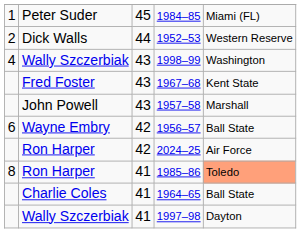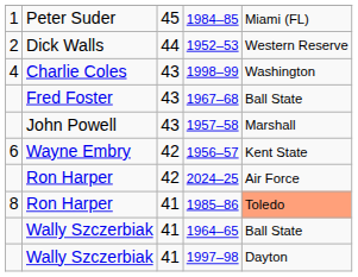1998–99 | column 2: Wally Szczerbiak -> Charlie Coles
1967–68 | column 5: Kent State -> Ball State
1956–57 | column 5: Ball State -> Kent State
1964–65 | column 2: Charlie Coles -> Wally Szczerbiak
